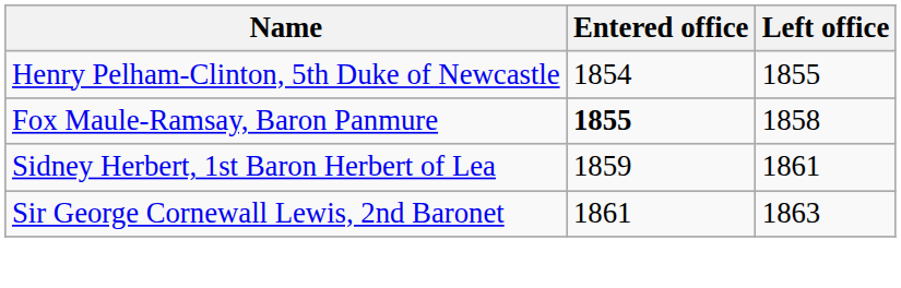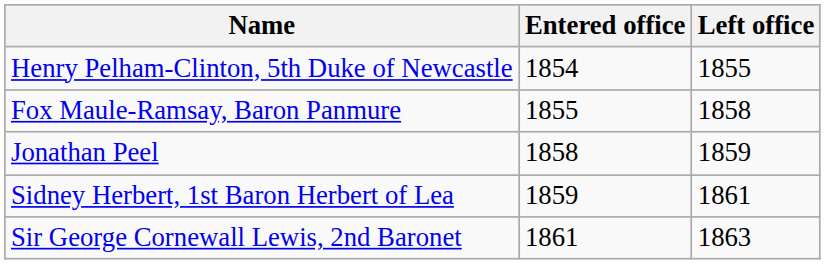Fox Maule-Ramsay, Baron Panmure | Entered office: bold -> normal
+ row: Jonathan Peel | 1858 | 1859
